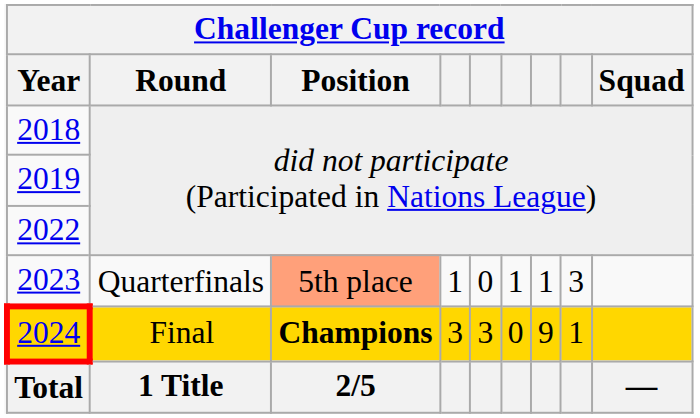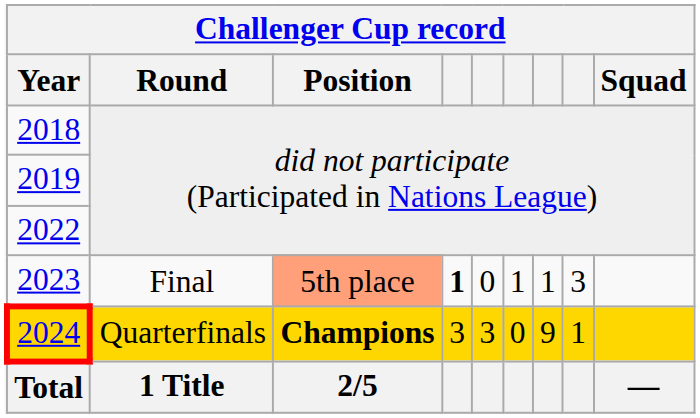2023 | Round: Quarterfinals -> Final
2023 | column 4: normal -> bold
2024 | Round: Final -> Quarterfinals
